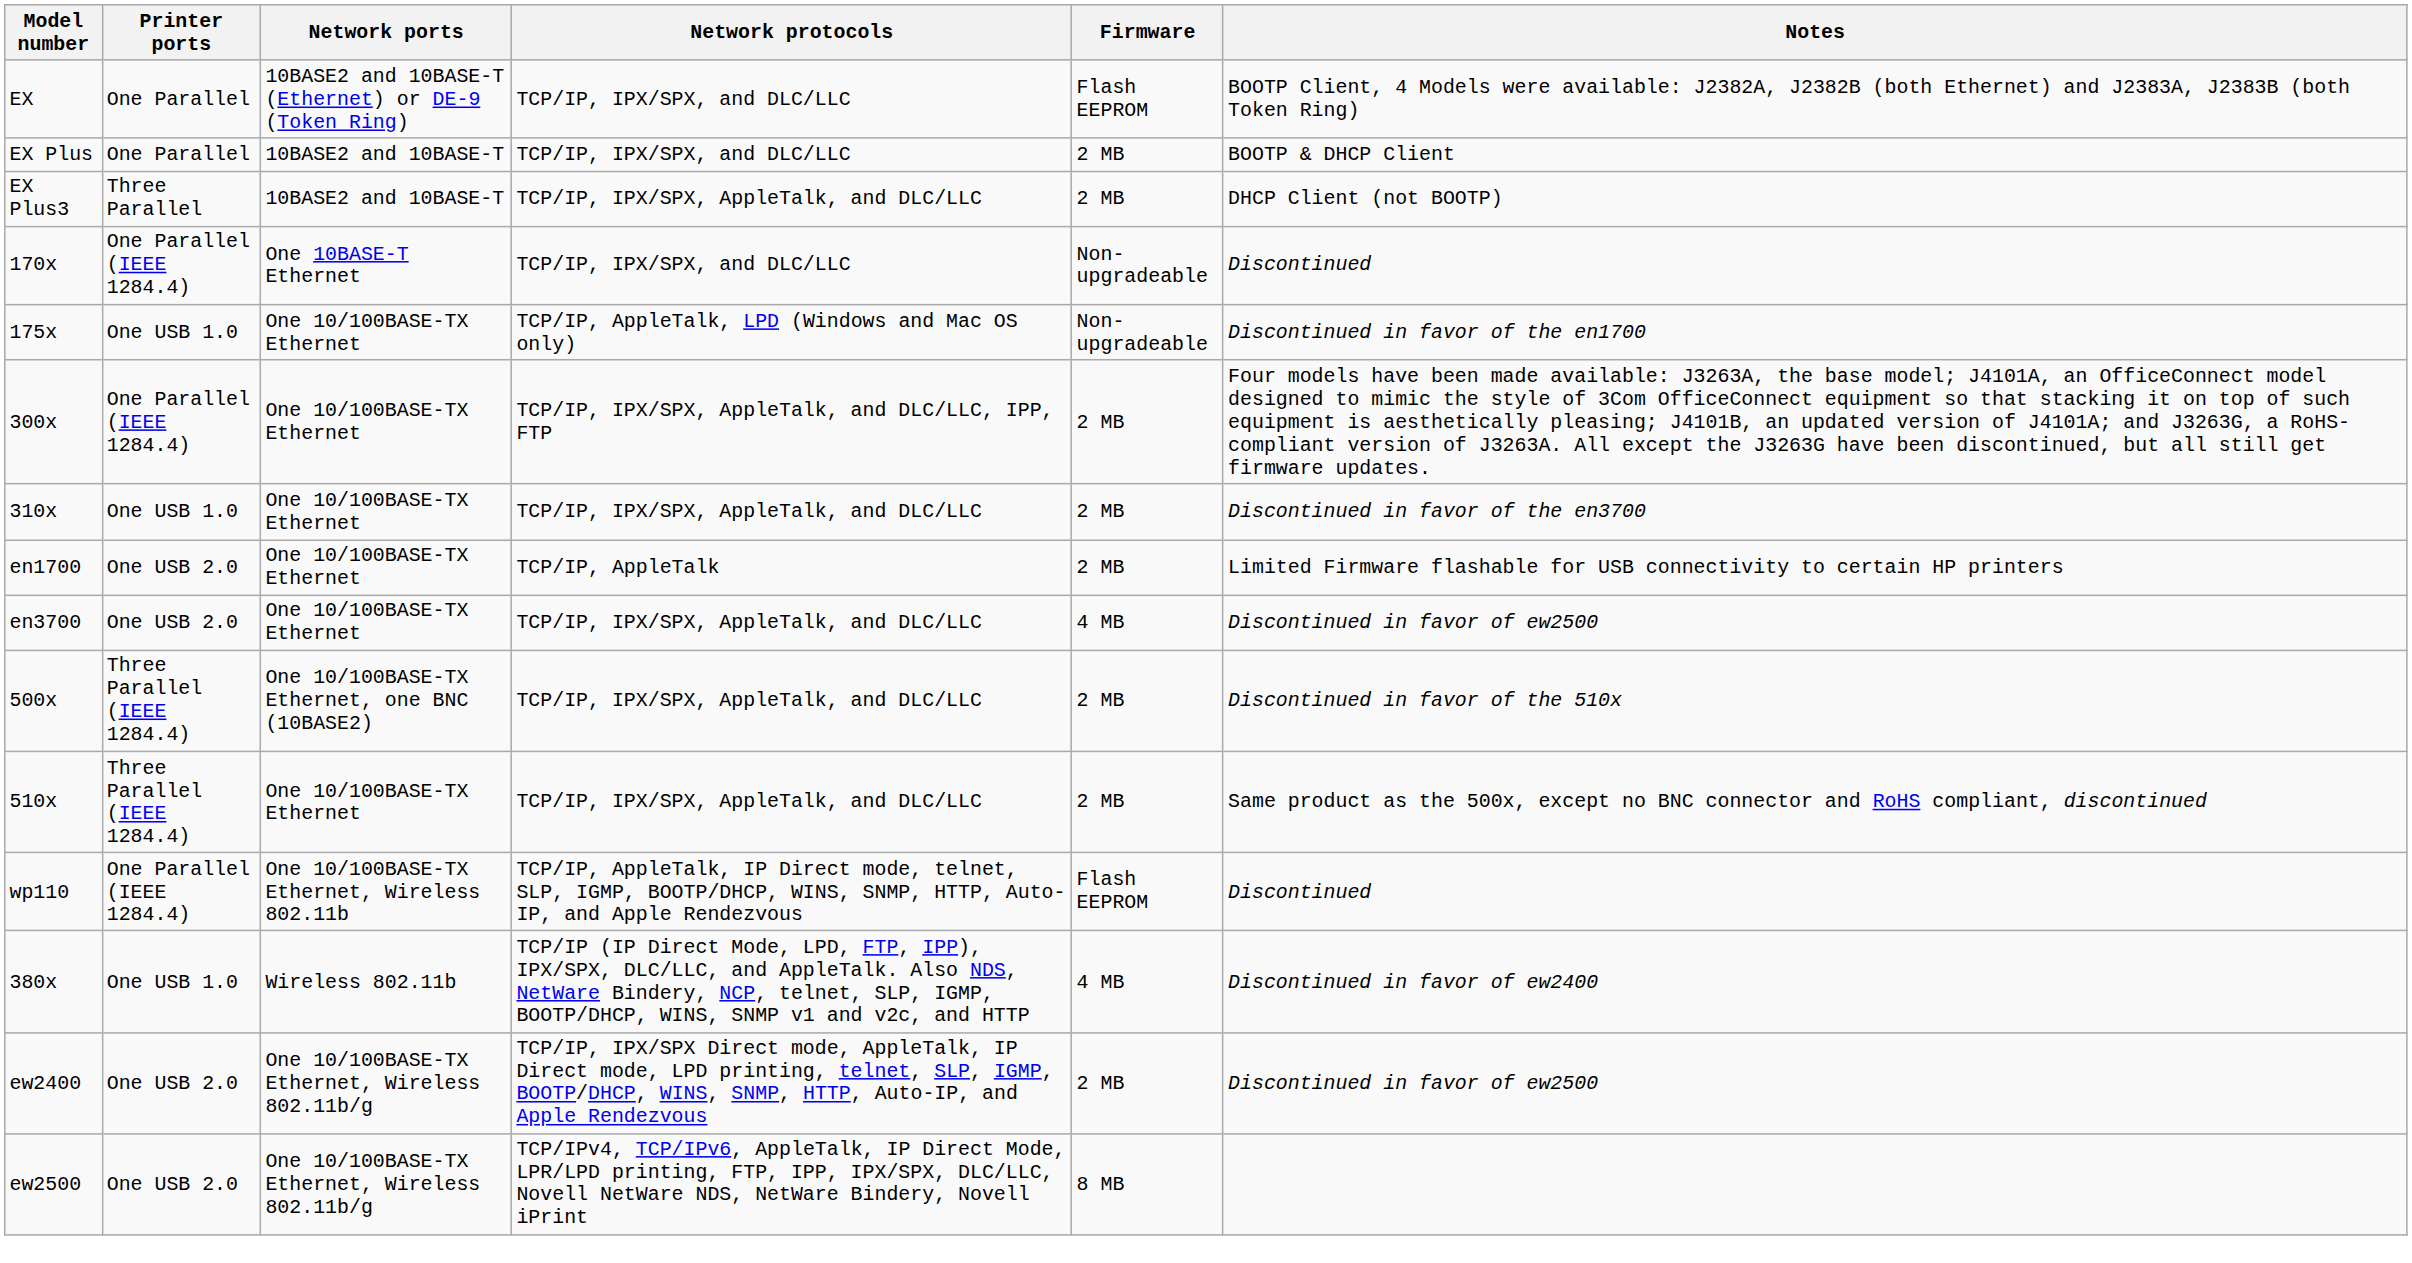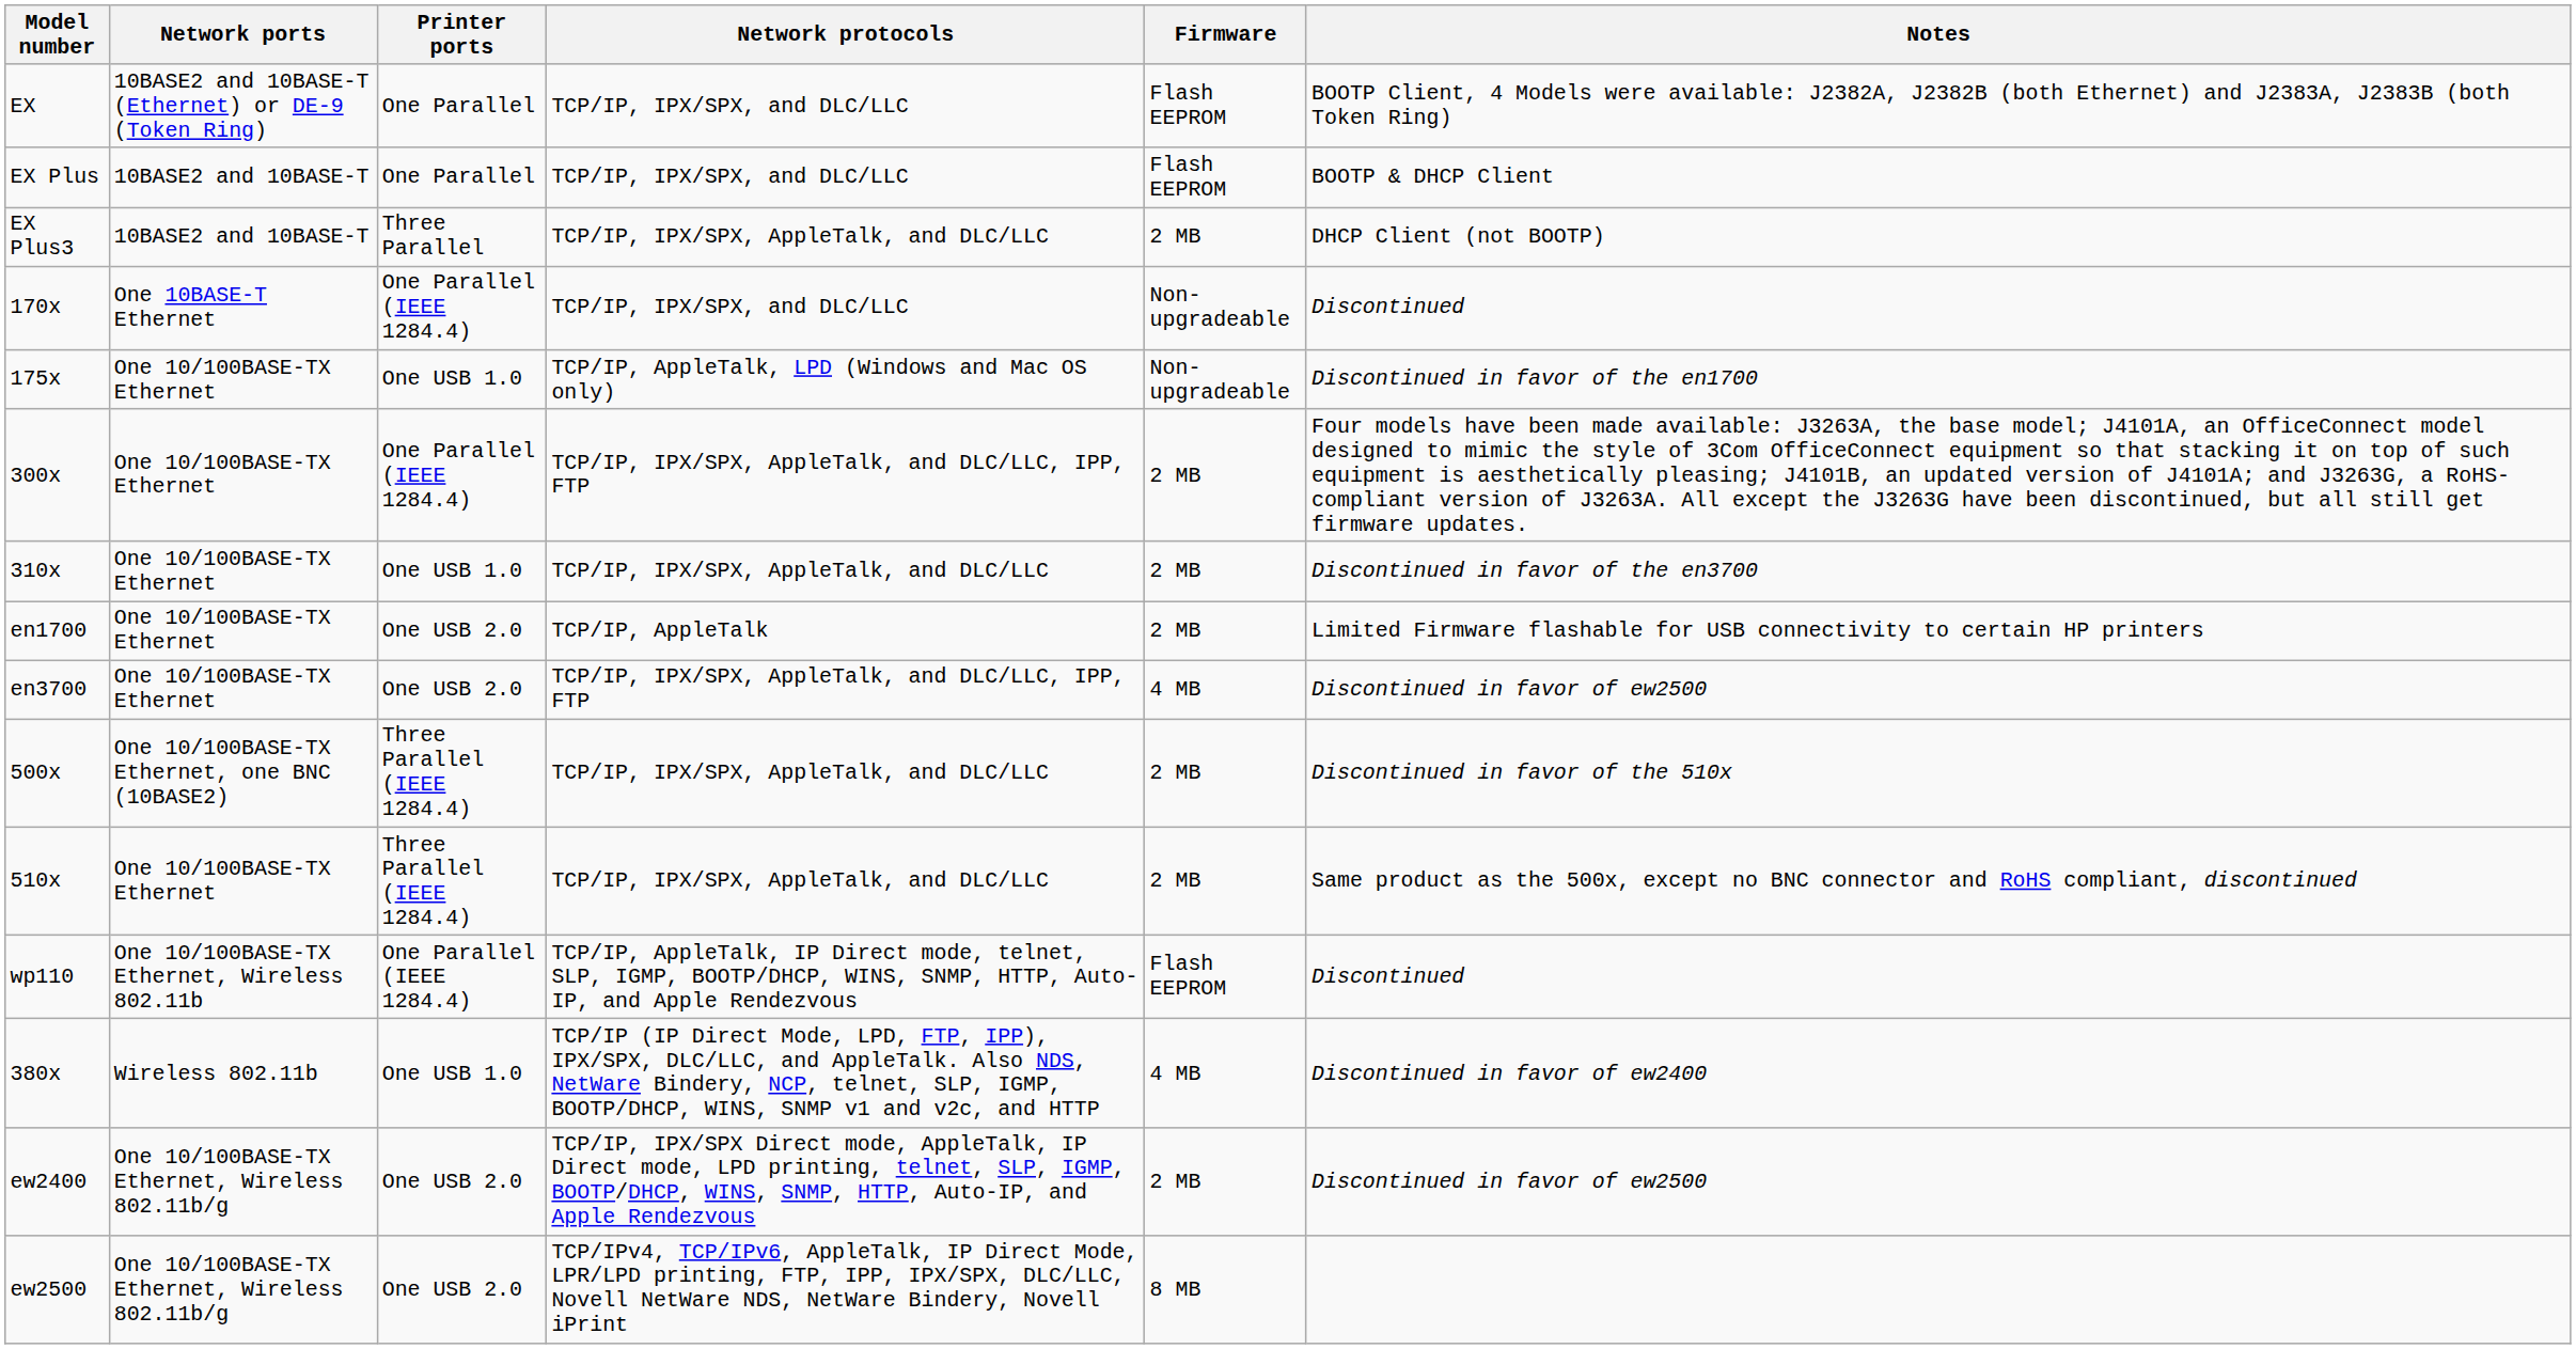columns swapped: Printer ports <-> Network ports
EX Plus | Firmware: 2 MB -> Flash EEPROM
en3700 | Network protocols: TCP/IP, IPX/SPX, AppleTalk, and DLC/LLC -> TCP/IP, IPX/SPX, AppleTalk, and DLC/LLC, IPP, FTP
